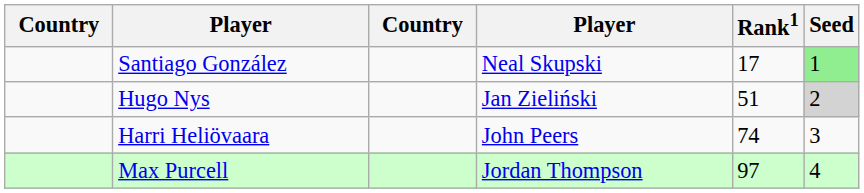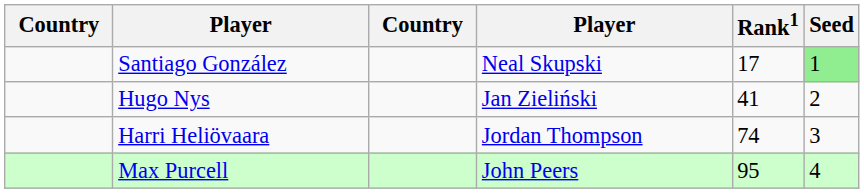Hugo Nys | Rank1: 51 -> 41
Hugo Nys | Seed: lightgrey background -> no background
Harri Heliövaara | column 4: John Peers -> Jordan Thompson
Max Purcell | column 4: Jordan Thompson -> John Peers
Max Purcell | Rank1: 97 -> 95
